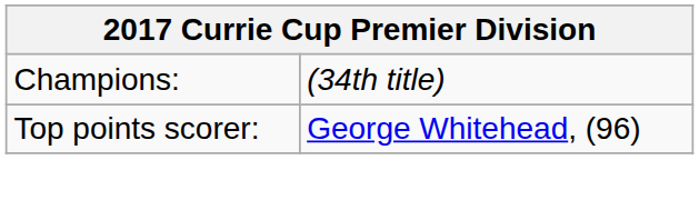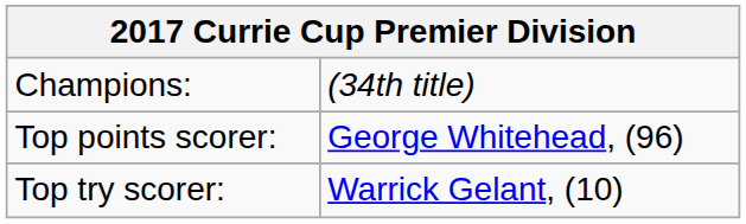+ row: Top try scorer: | Warrick Gelant, (10)
